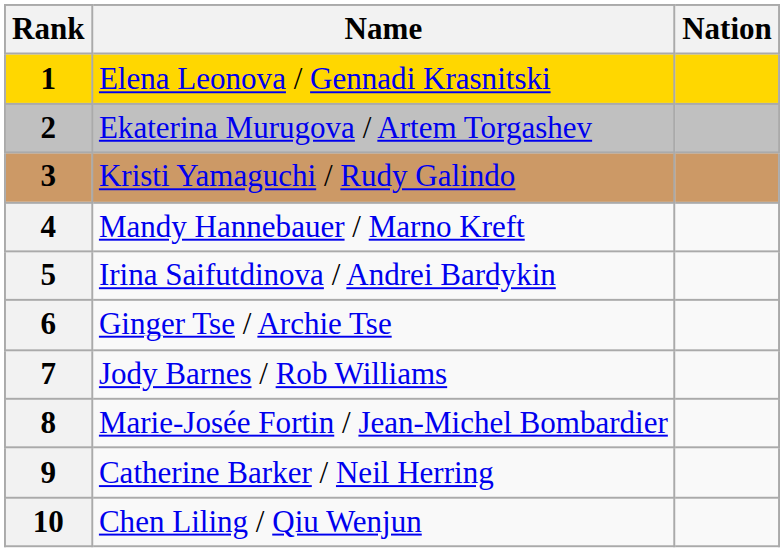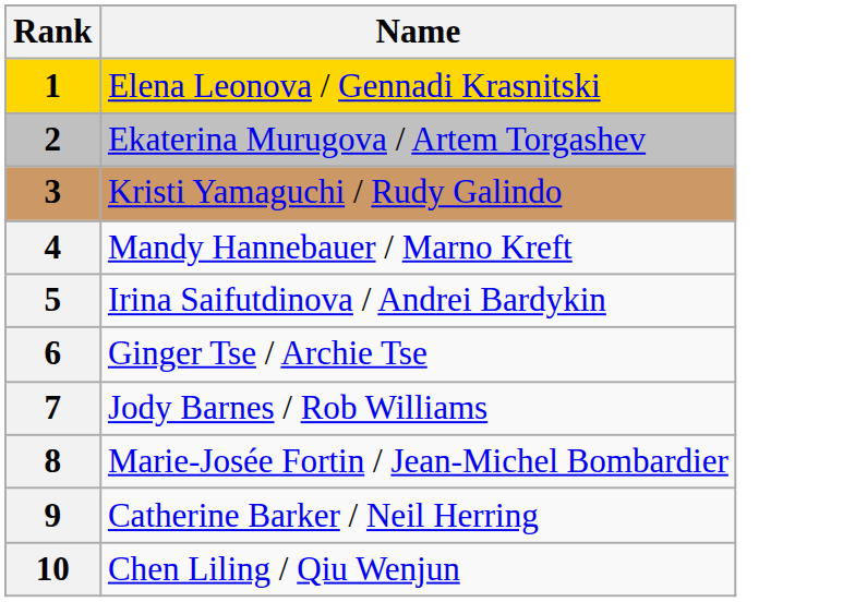- column: Nation
